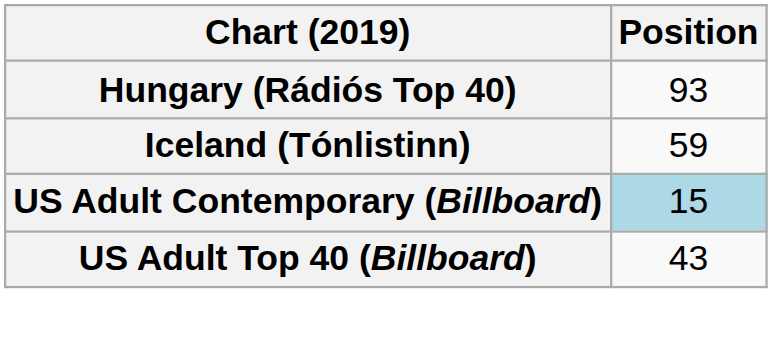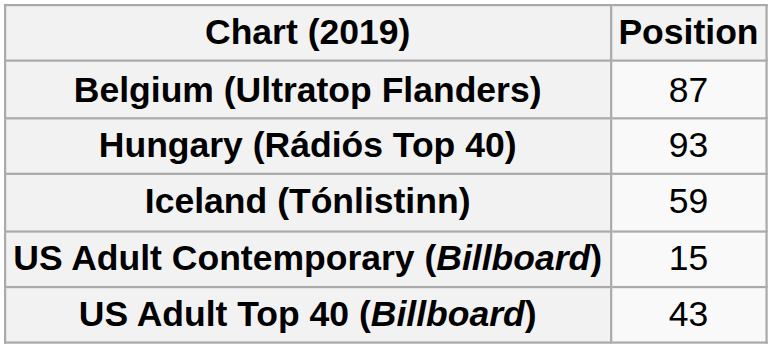+ row: Belgium (Ultratop Flanders) | 87
US Adult Contemporary (Billboard) | Position: lightblue background -> no background
